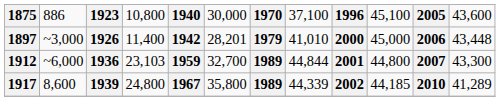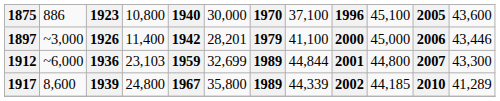1897 | column 8: 41,010 -> 41,100
1897 | column 12: 43,448 -> 43,446
1912 | column 6: 32,700 -> 32,699
